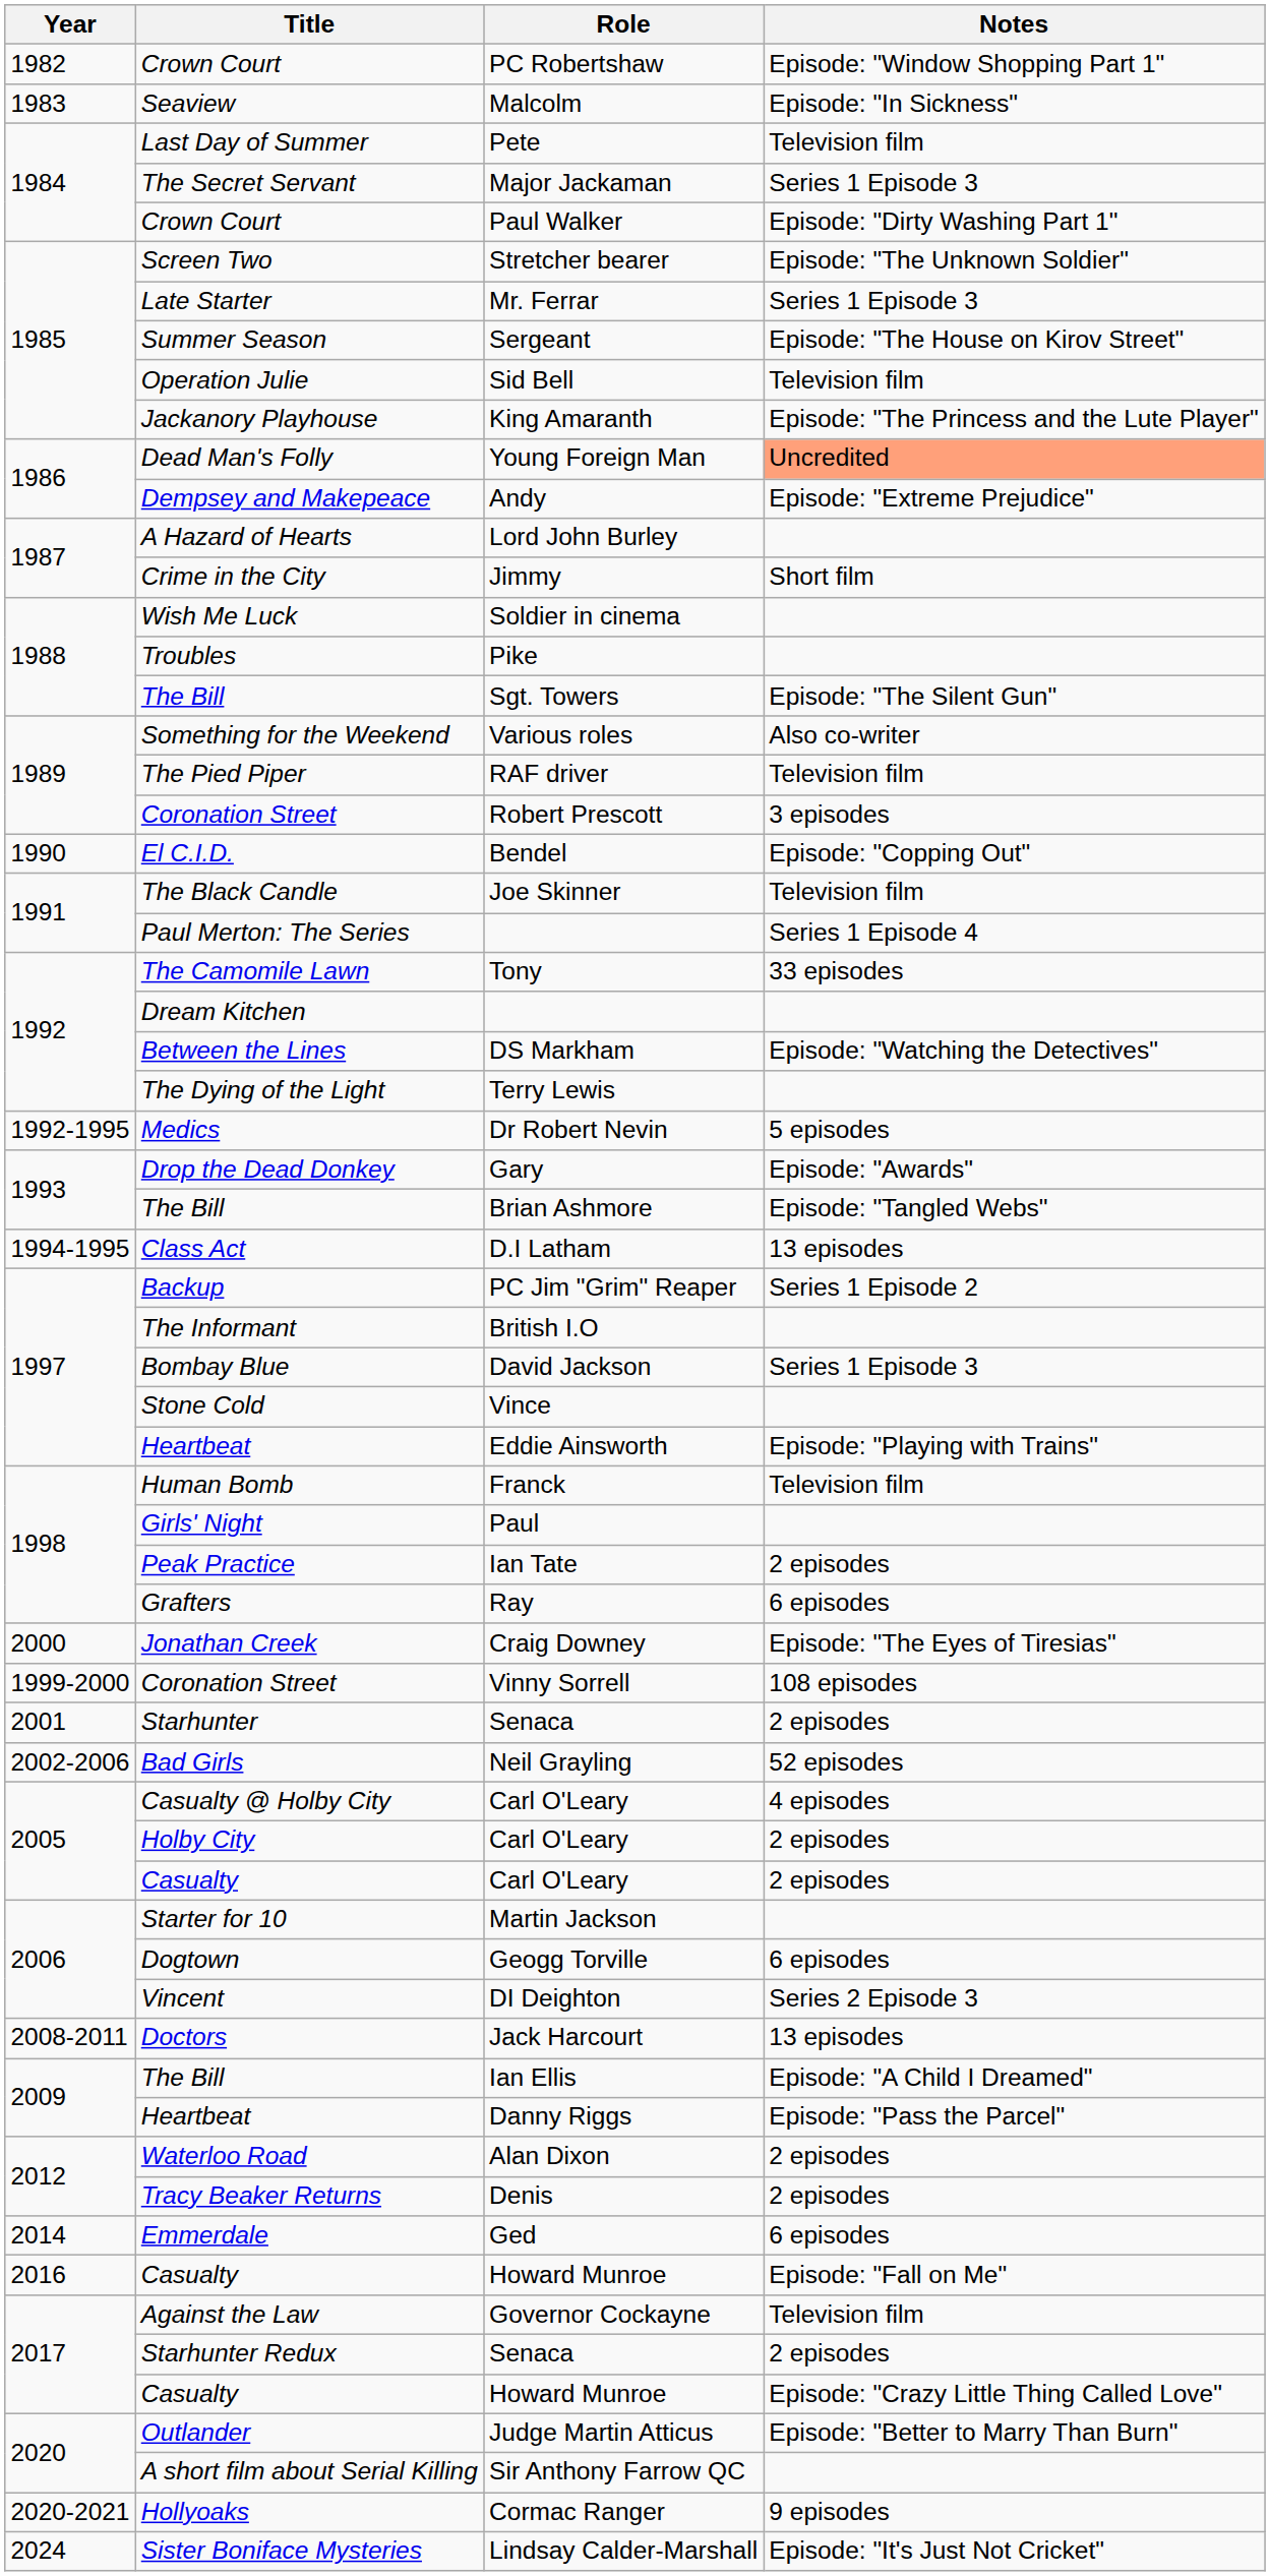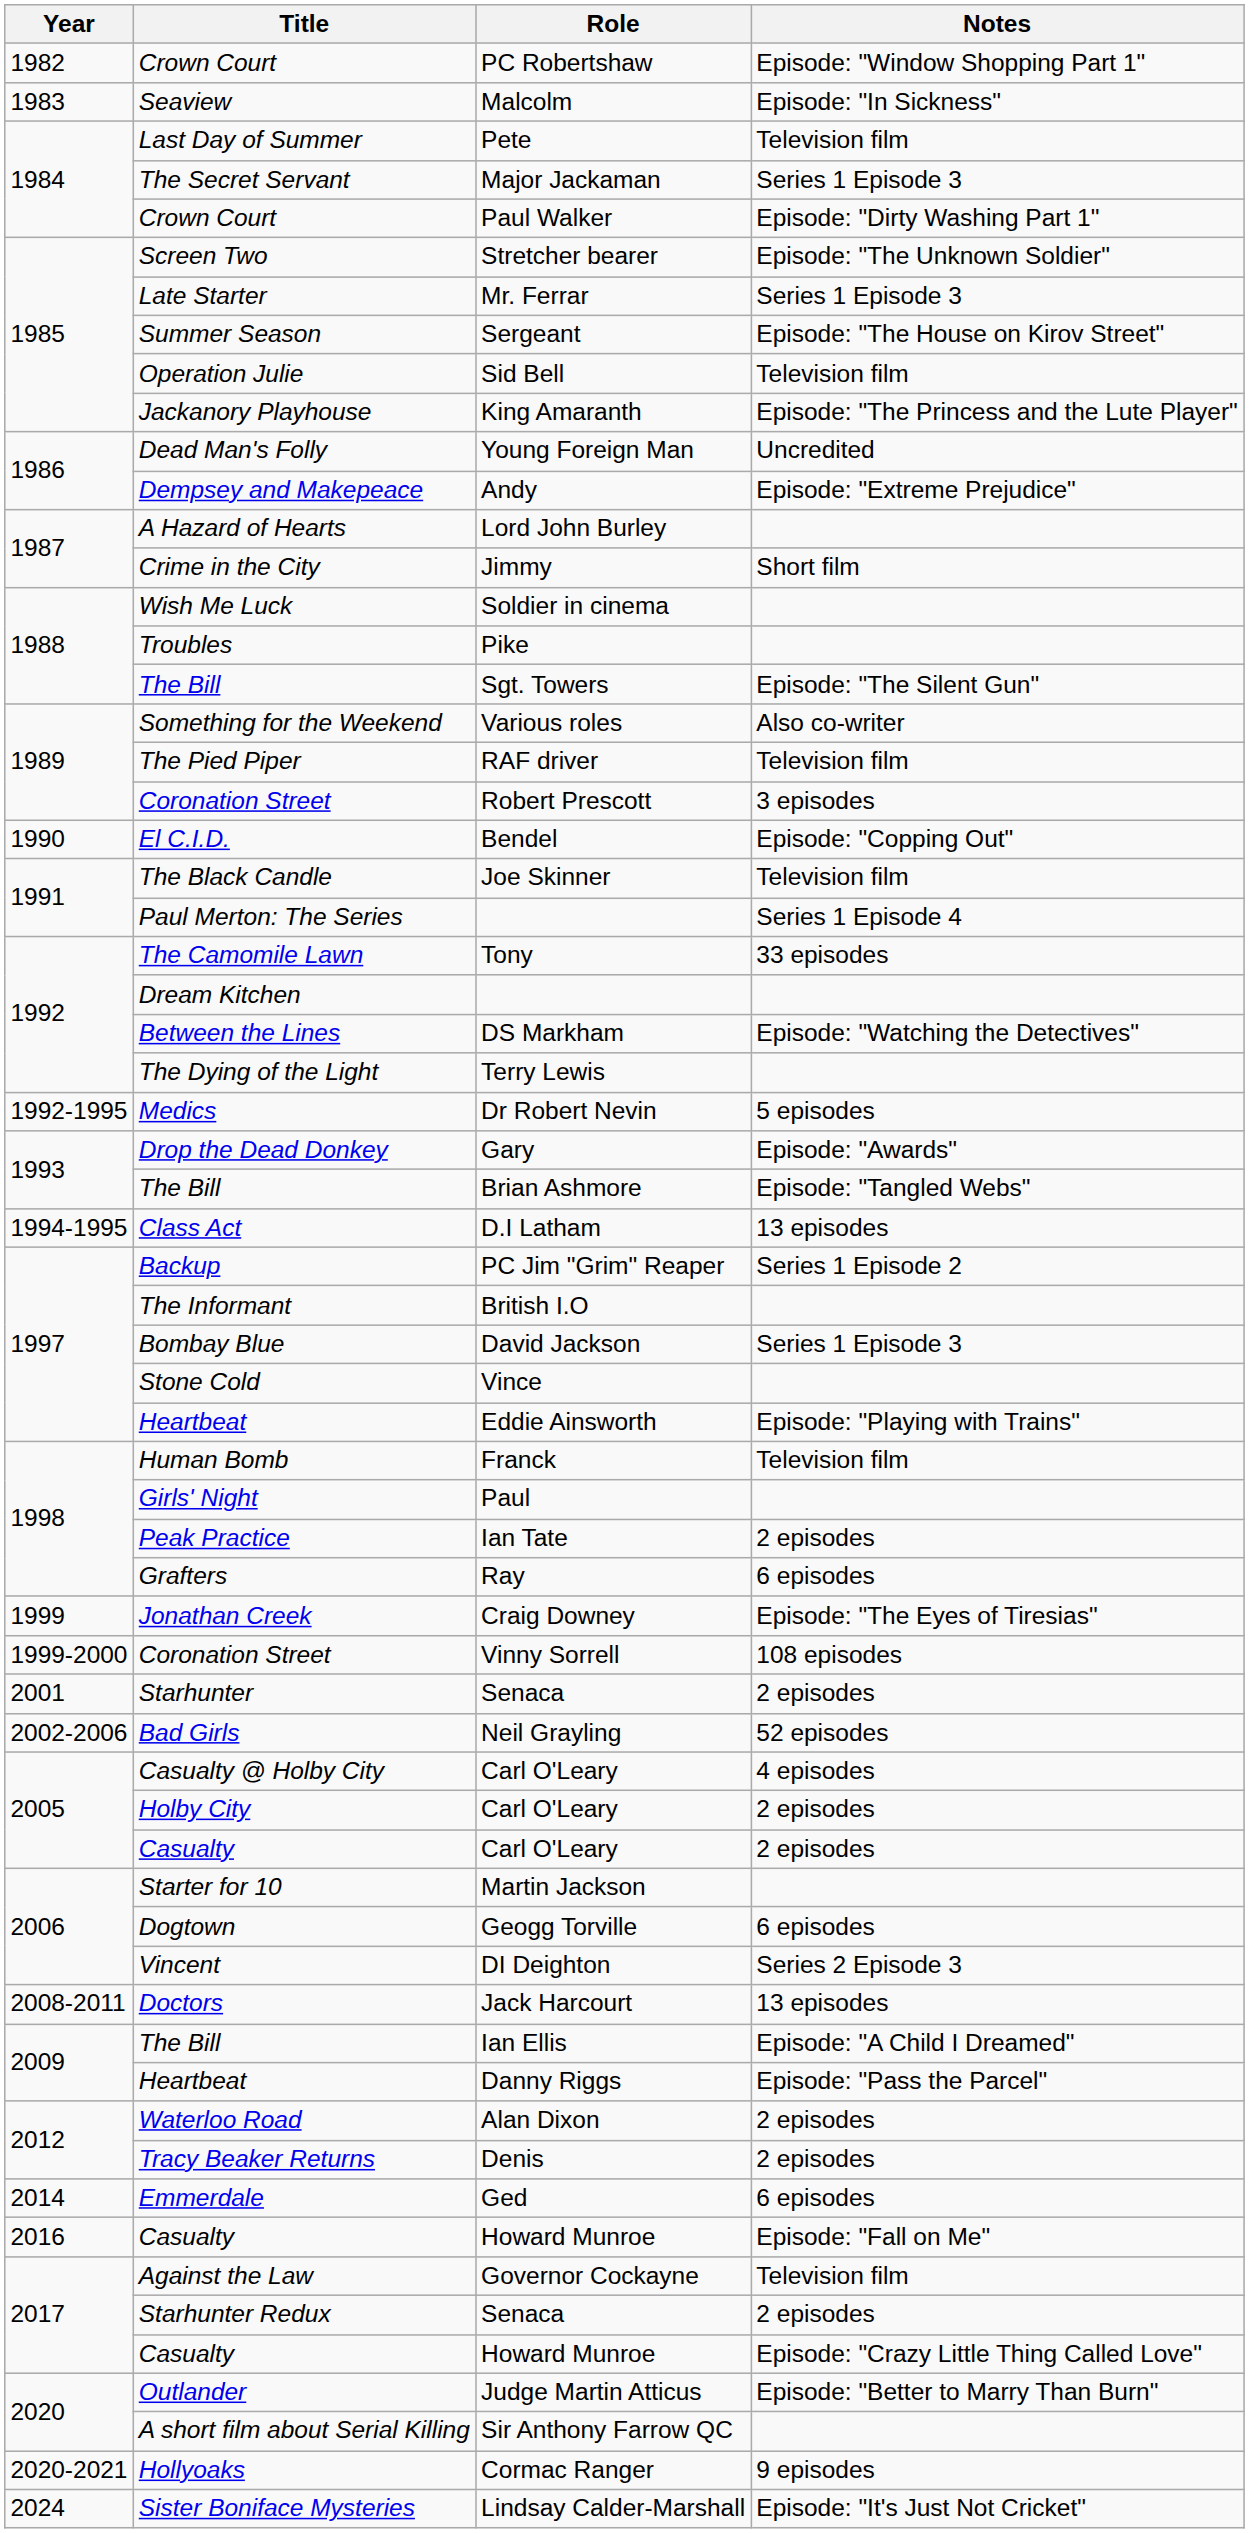Young Foreign Man | Notes: lightsalmon background -> no background
Craig Downey | Year: 2000 -> 1999
